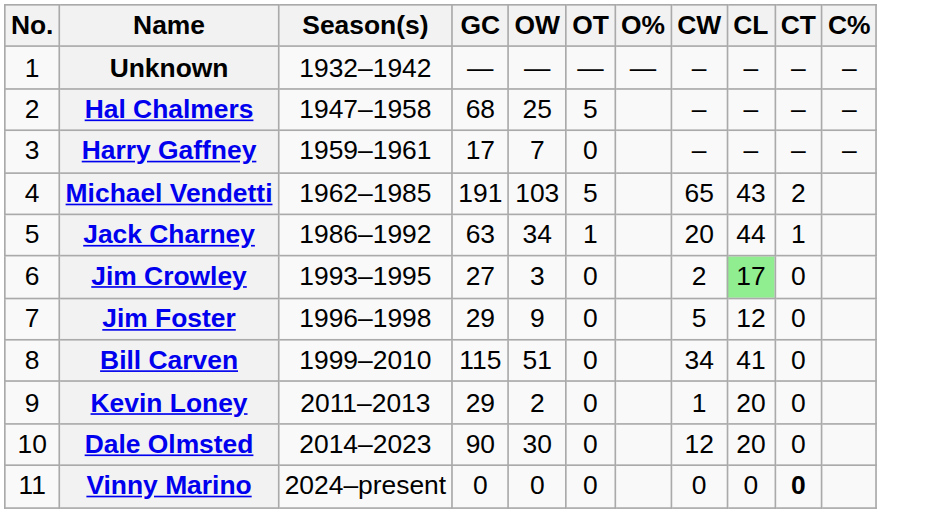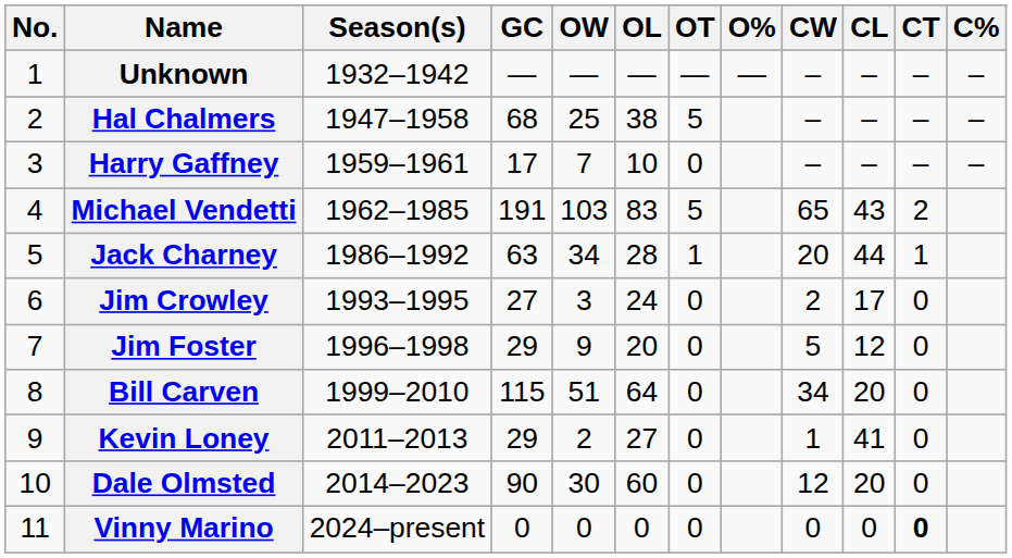+ column: OL | — | 38 | 10 | 83 | 28 | 24 | 20 | 64 | 27 | 60 | 0
Jim Crowley | CL: lightgreen background -> no background
Bill Carven | CL: 41 -> 20
Kevin Loney | CL: 20 -> 41
